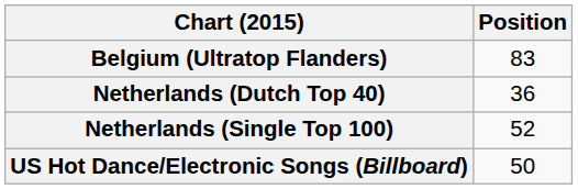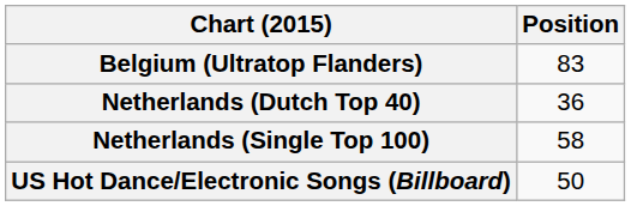Netherlands (Single Top 100) | Position: 52 -> 58
